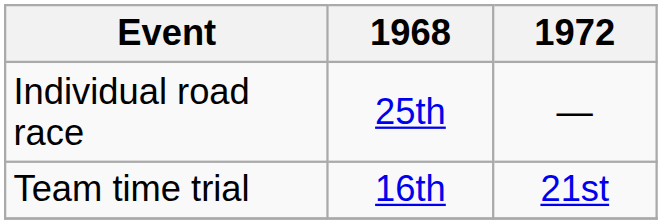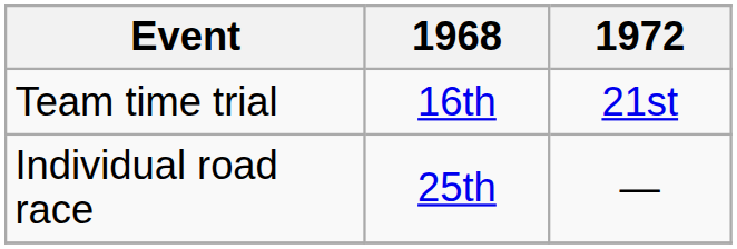rows swapped: Individual road race <-> Team time trial
